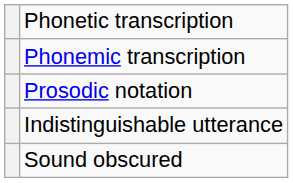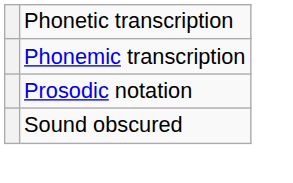- row: Indistinguishable utterance
